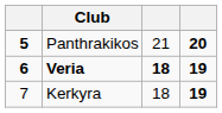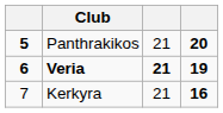Veria | column 3: 18 -> 21
Kerkyra | column 3: 18 -> 21
Kerkyra | column 4: 19 -> 16
